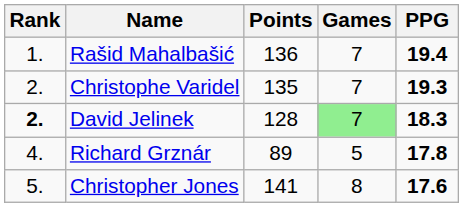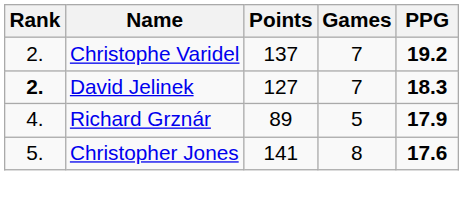- row: 1. | Rašid Mahalbašić | 136 | 7 | 19.4
Christophe Varidel | Points: 135 -> 137
Christophe Varidel | PPG: 19.3 -> 19.2
David Jelinek | Points: 128 -> 127
David Jelinek | Games: lightgreen background -> no background
Richard Grznár | PPG: 17.8 -> 17.9
